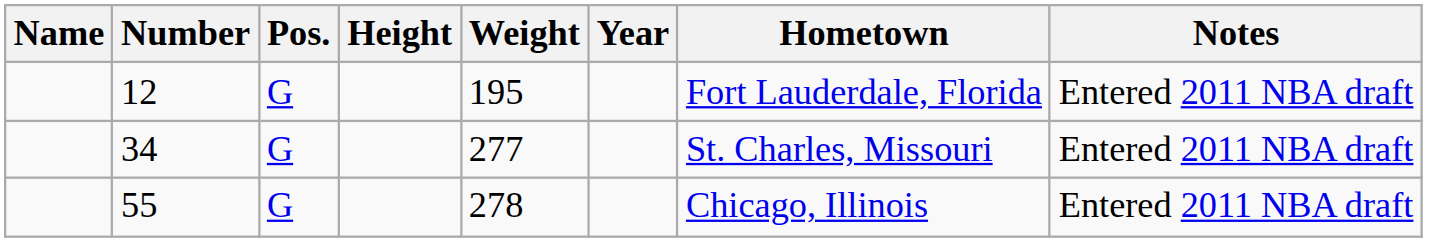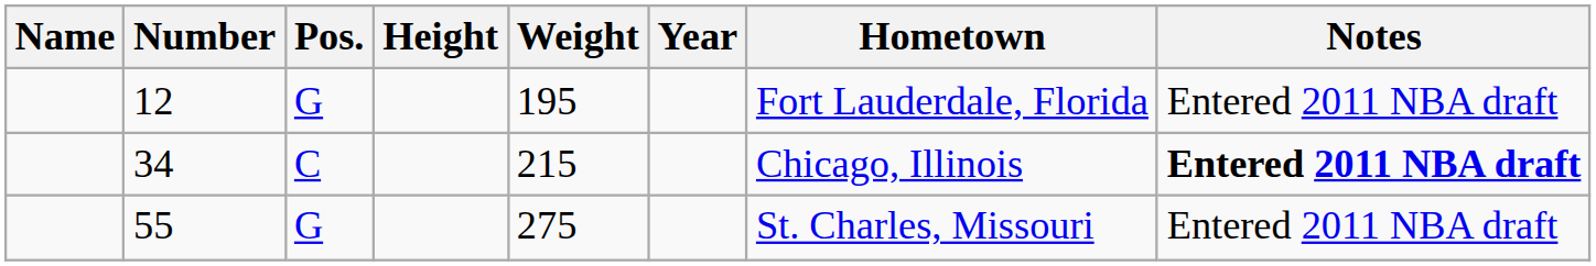34 | Pos.: G -> C
34 | Weight: 277 -> 215
34 | Hometown: St. Charles, Missouri -> Chicago, Illinois
34 | Notes: normal -> bold
55 | Weight: 278 -> 275
55 | Hometown: Chicago, Illinois -> St. Charles, Missouri
